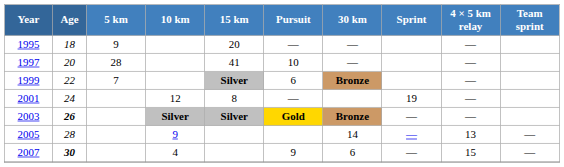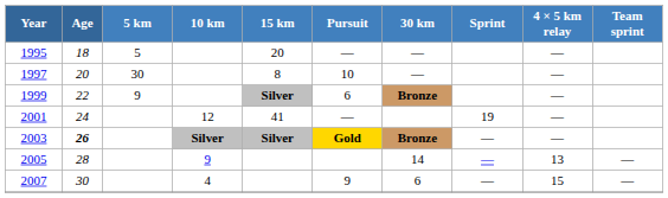1995 | 5 km: 9 -> 5
1997 | 5 km: 28 -> 30
1997 | 15 km: 41 -> 8
1999 | 5 km: 7 -> 9
2001 | 15 km: 8 -> 41
2007 | Age: bold -> normal
